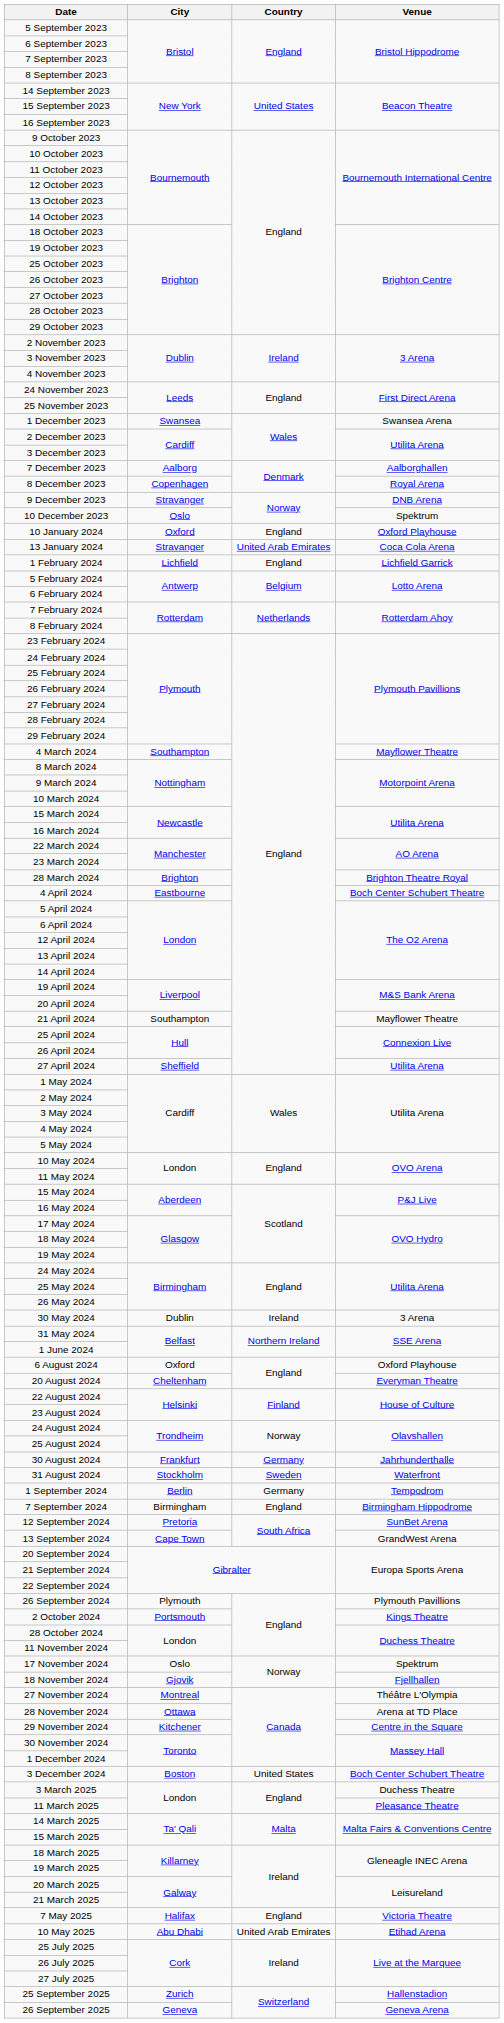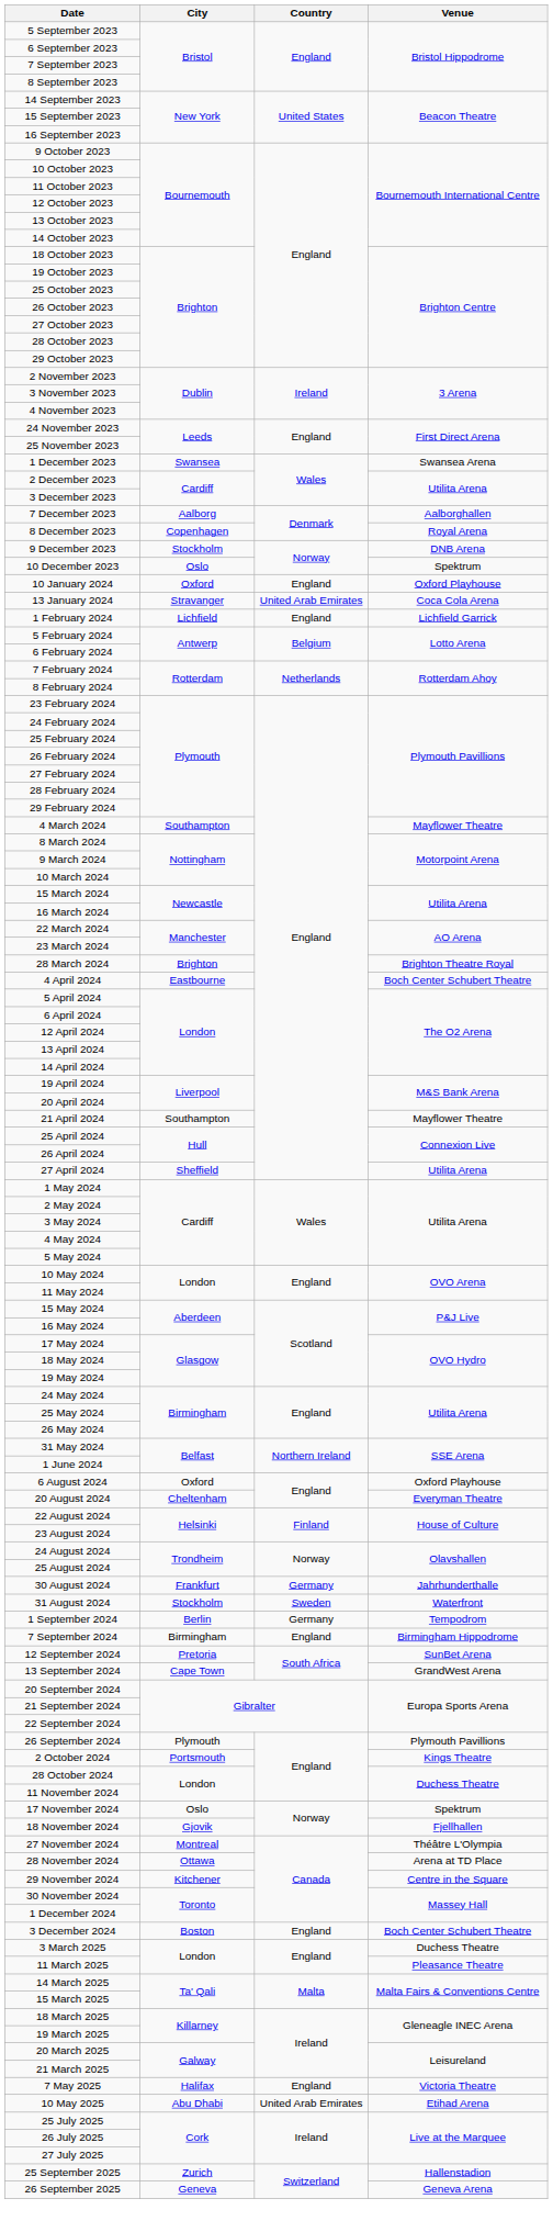9 December 2023 | City: Stravanger -> Stockholm
- row: 30 May 2024 | Dublin | Ireland | 3 Arena
3 December 2024 | Country: United States -> England
